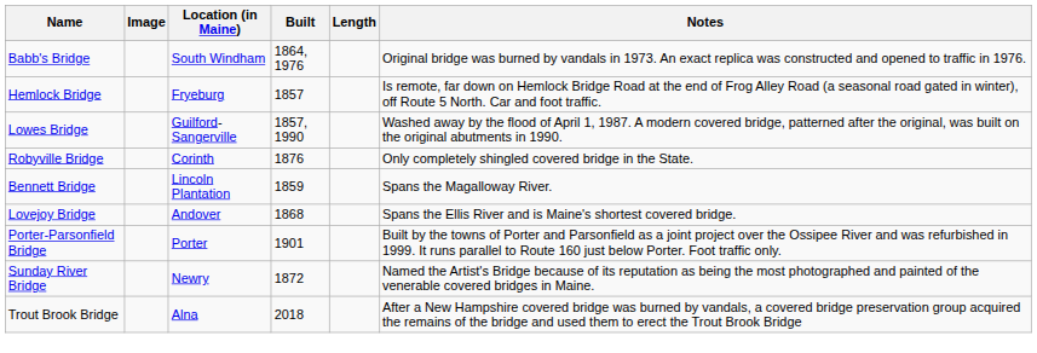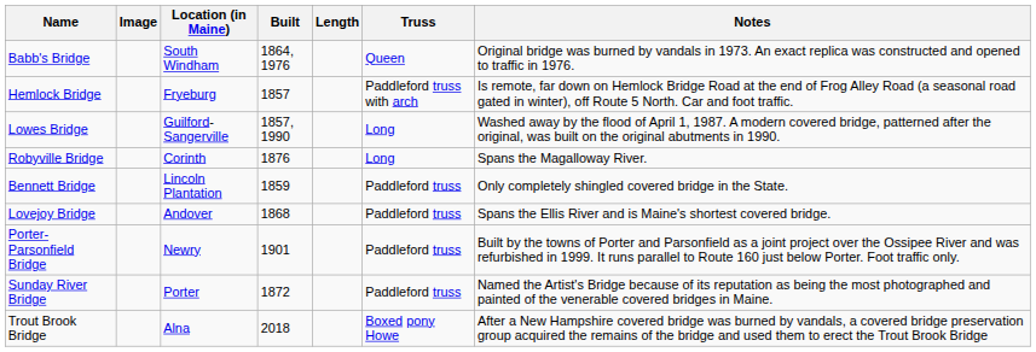+ column: Truss | Queen | Paddleford truss with arch | Long | Long | Paddleford truss | Paddleford truss | Paddleford truss | Paddleford truss | Boxed pony Howe
Robyville Bridge | Notes: Only completely shingled covered bridge in the State. -> Spans the Magalloway River.
Bennett Bridge | Notes: Spans the Magalloway River. -> Only completely shingled covered bridge in the State.
Porter-Parsonfield Bridge | Location (in Maine): Porter -> Newry
Sunday River Bridge | Location (in Maine): Newry -> Porter
